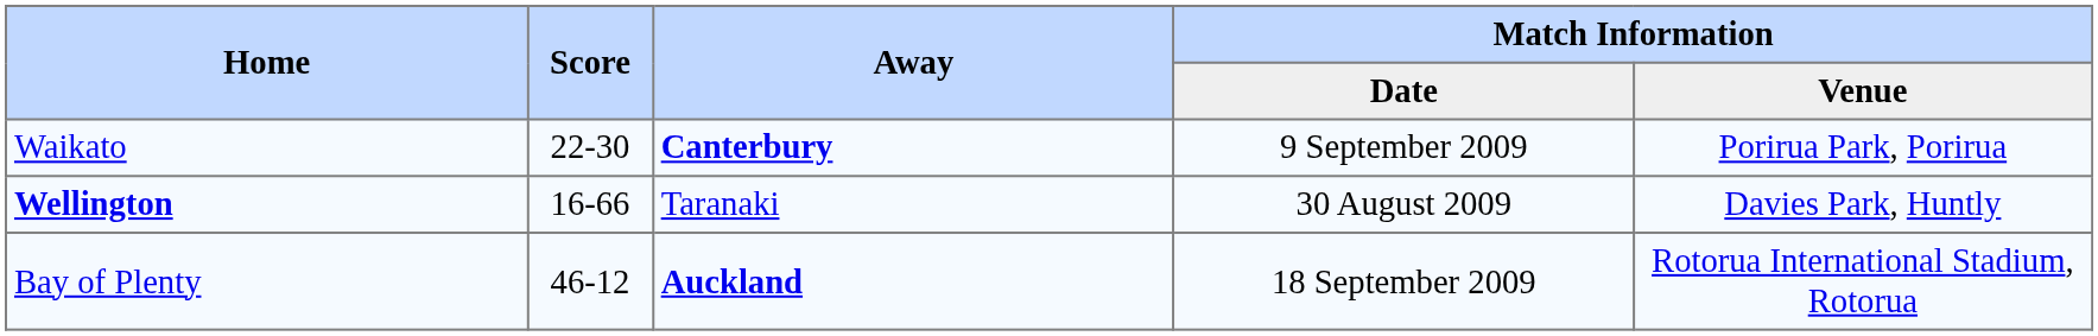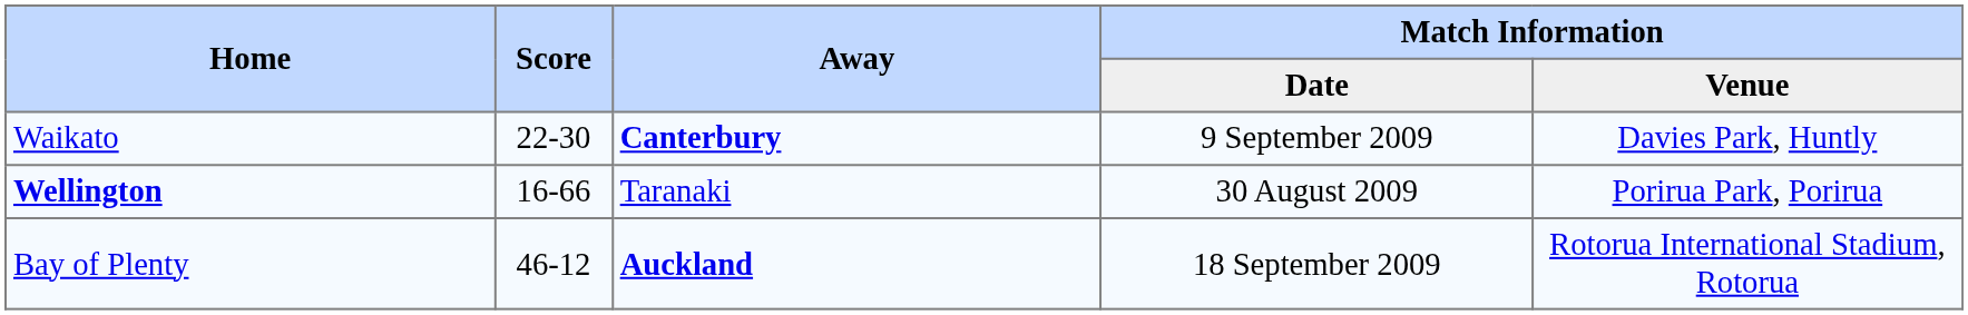Waikato | Match Information / Venue: Porirua Park, Porirua -> Davies Park, Huntly
Wellington | Match Information / Venue: Davies Park, Huntly -> Porirua Park, Porirua
